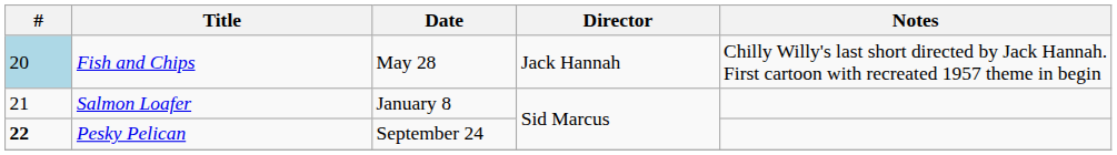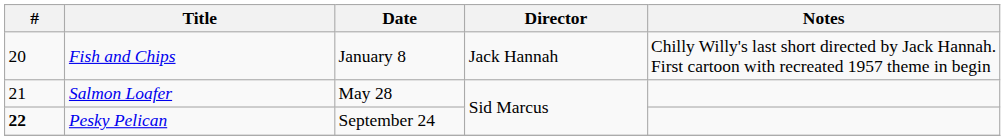Fish and Chips | #: lightblue background -> no background
Fish and Chips | Date: May 28 -> January 8
Salmon Loafer | Date: January 8 -> May 28
